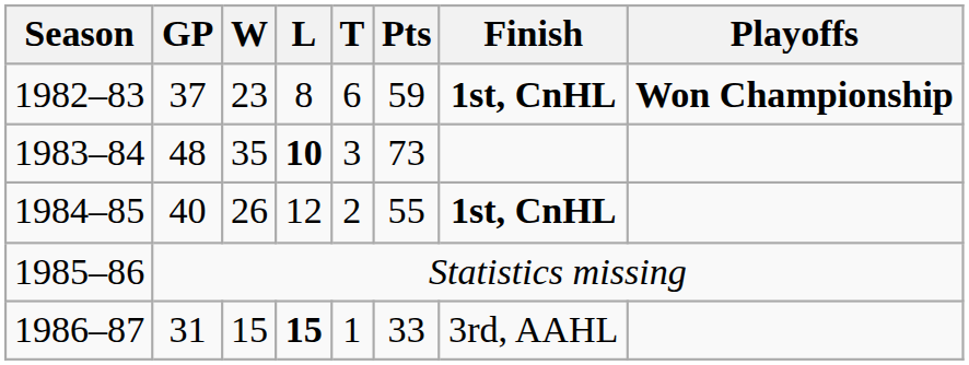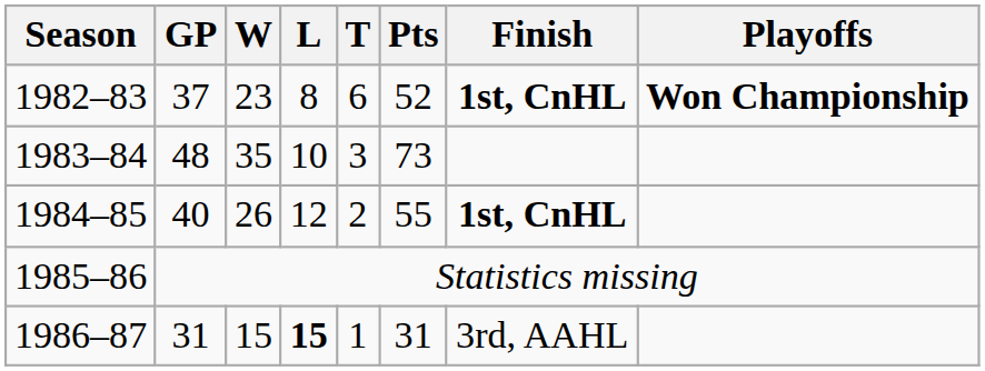1982–83 | Pts: 59 -> 52
1983–84 | L: bold -> normal
1986–87 | Pts: 33 -> 31
